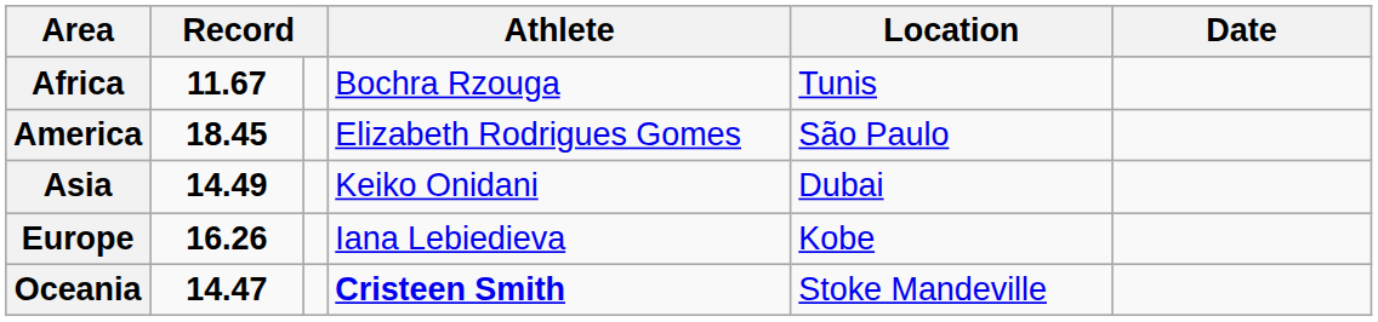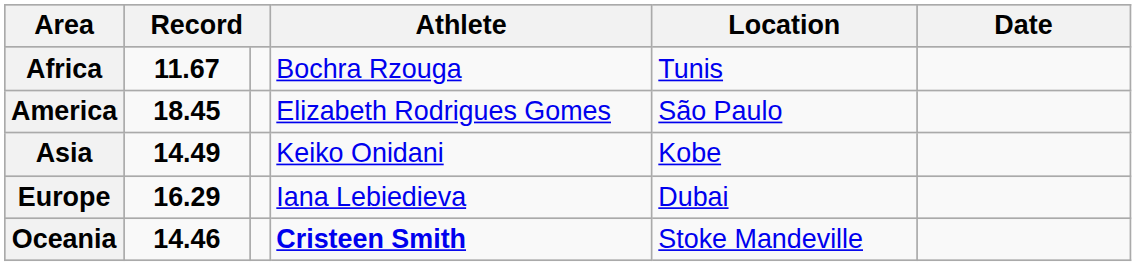Asia | Location: Dubai -> Kobe
Europe | column 2: 16.26 -> 16.29
Europe | Location: Kobe -> Dubai
Oceania | column 2: 14.47 -> 14.46
